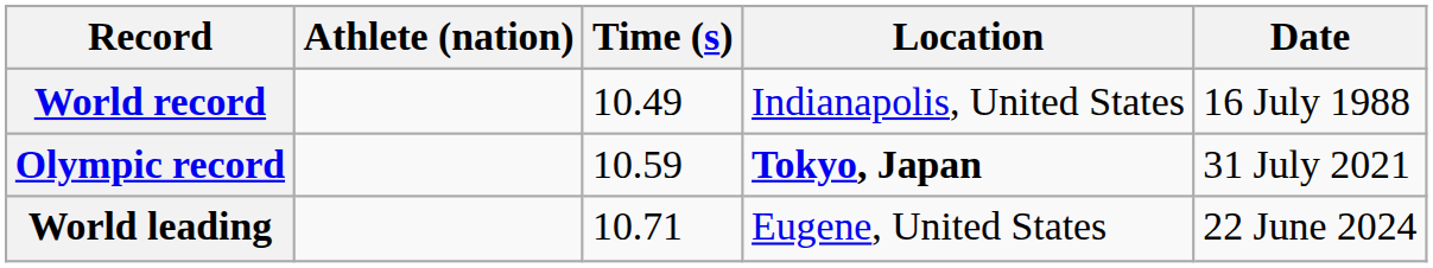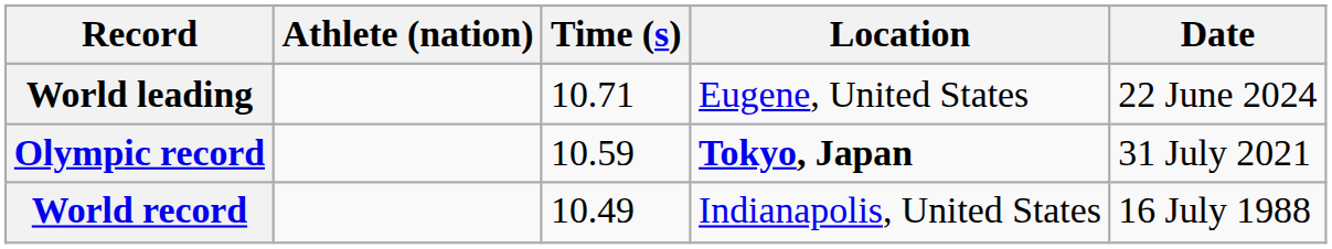rows swapped: World record <-> World leading
